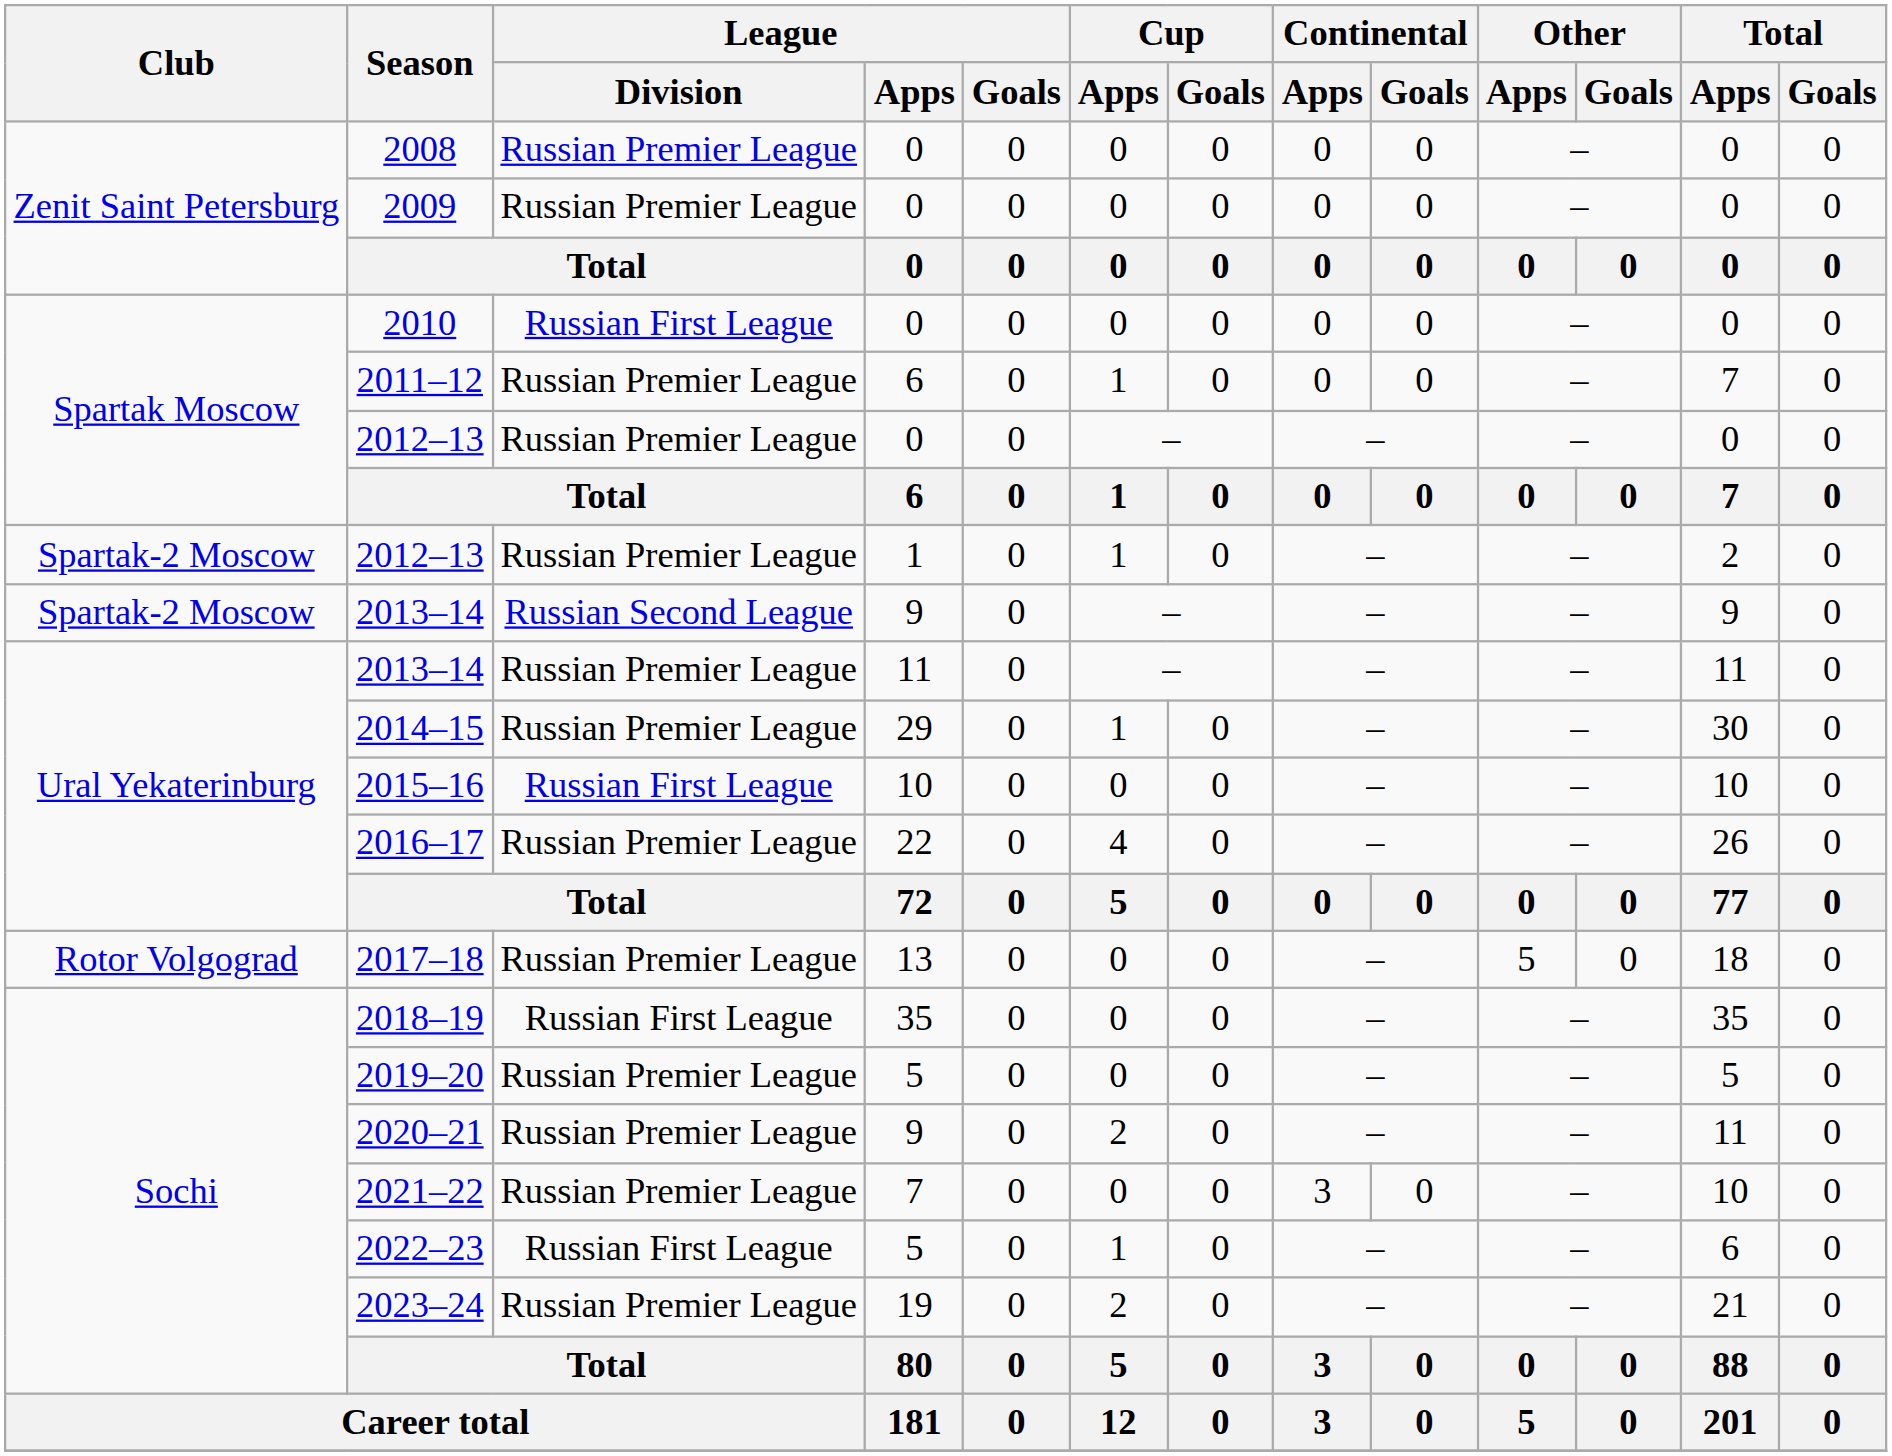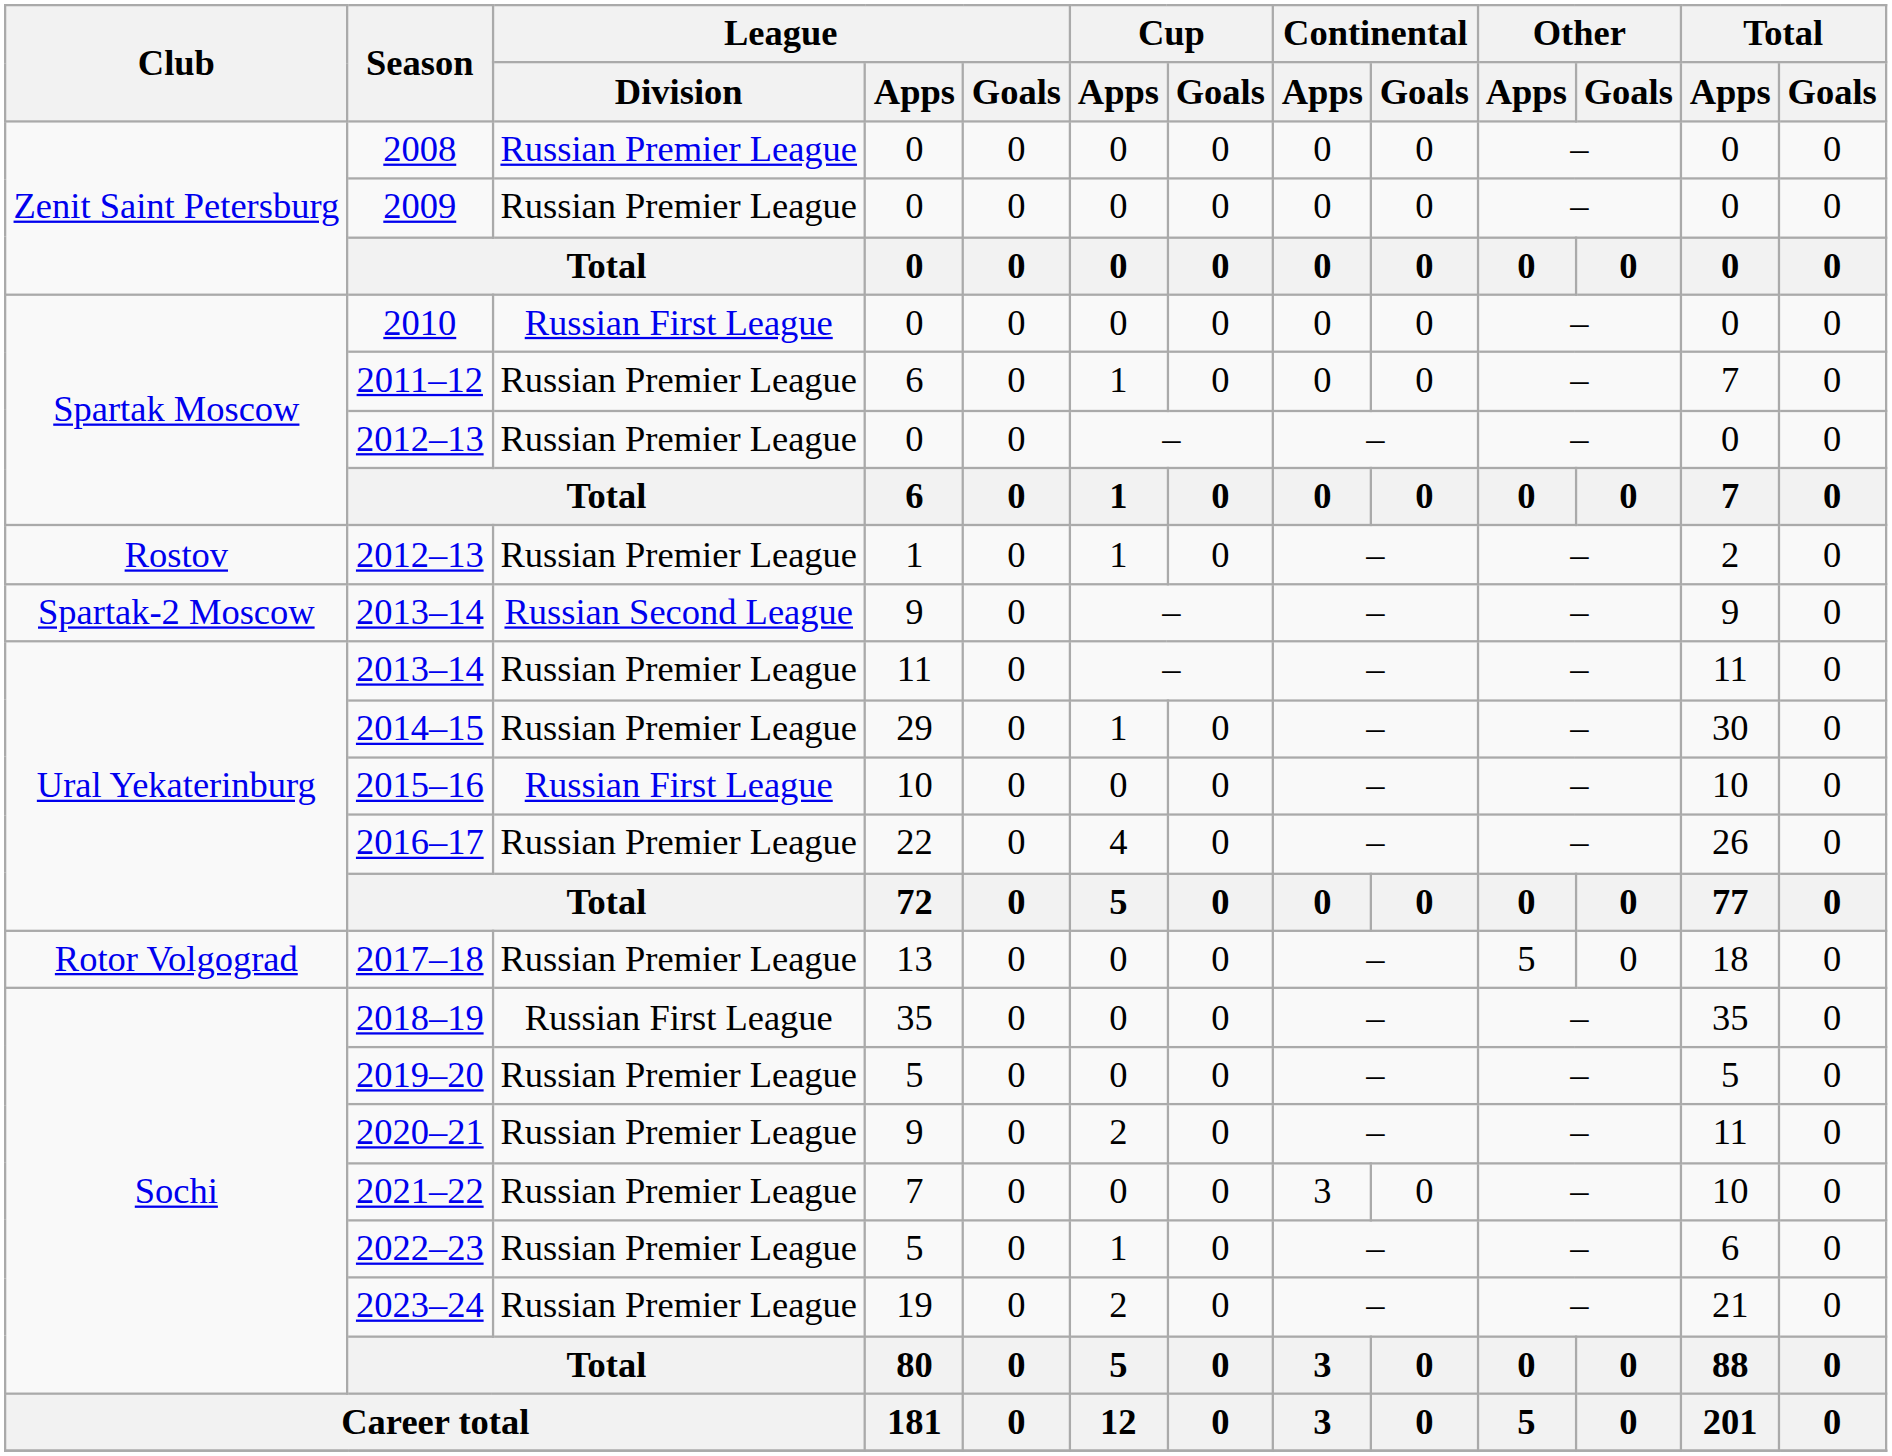2012–13 / 1 | Club: Spartak-2 Moscow -> Rostov
2022–23 | League / Division: Russian First League -> Russian Premier League
